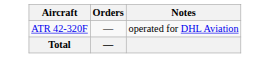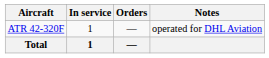+ column: In service | 1 | 1
